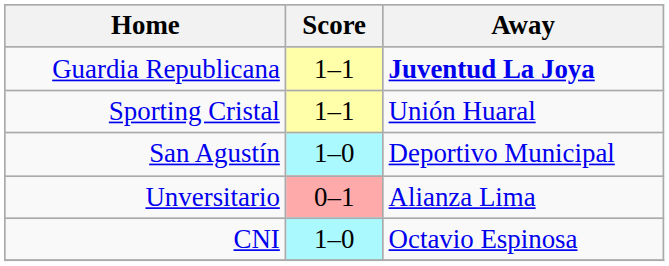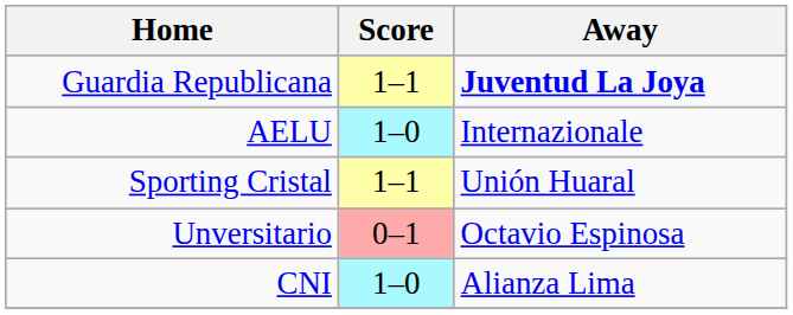+ row: AELU | 1–0 | Internazionale
- row: San Agustín | 1–0 | Deportivo Municipal
Unversitario | Away: Alianza Lima -> Octavio Espinosa
CNI | Away: Octavio Espinosa -> Alianza Lima
